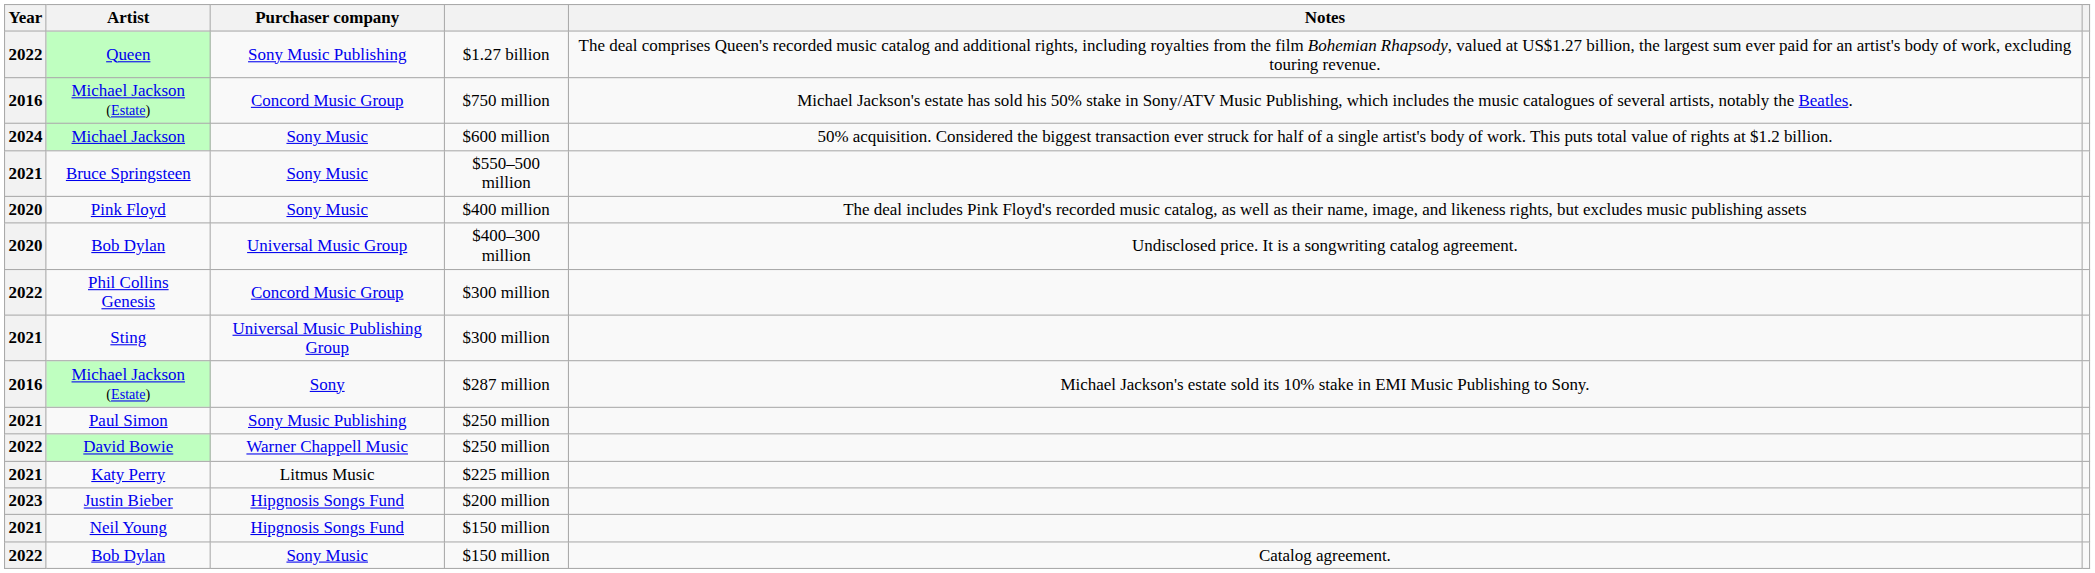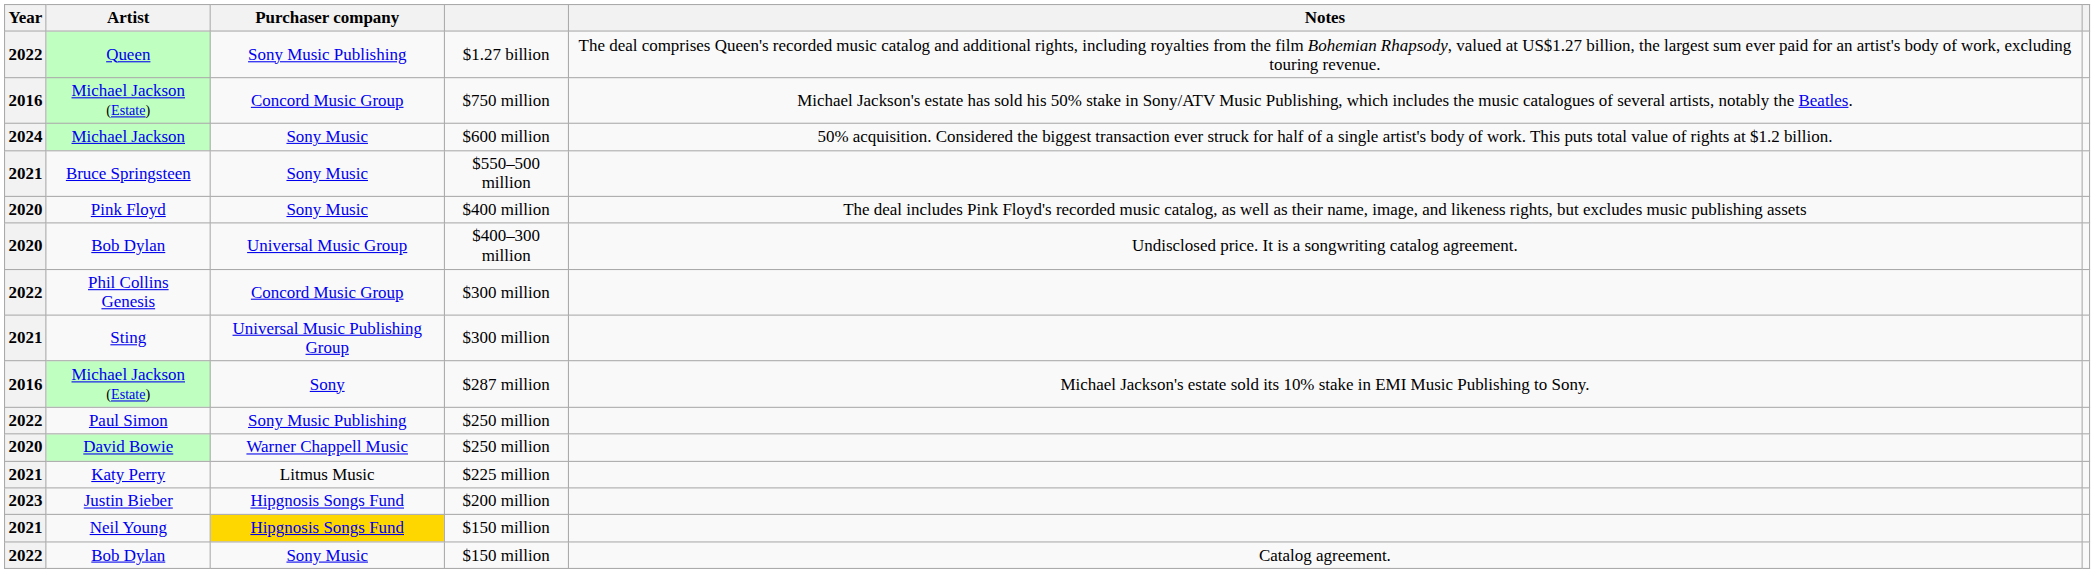Paul Simon | Year: 2021 -> 2022
David Bowie | Year: 2022 -> 2020
Neil Young | Purchaser company: no background -> gold background
